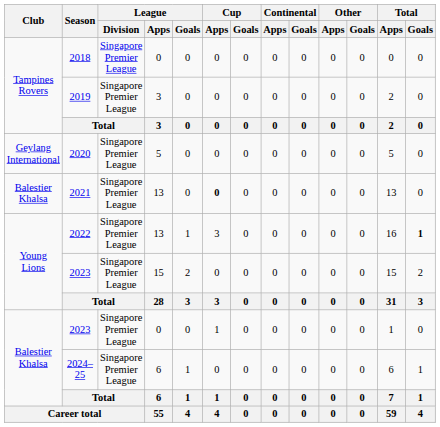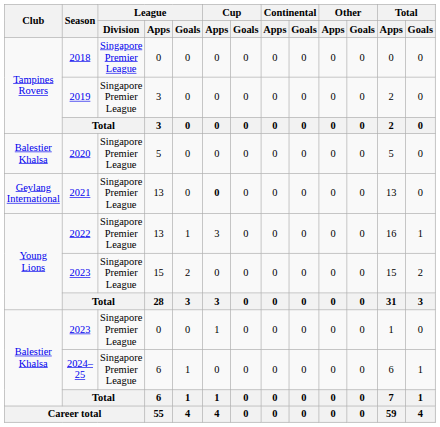2020 | Club: Geylang International -> Balestier Khalsa
2021 | Club: Balestier Khalsa -> Geylang International
2022 | Total / Goals: bold -> normal
